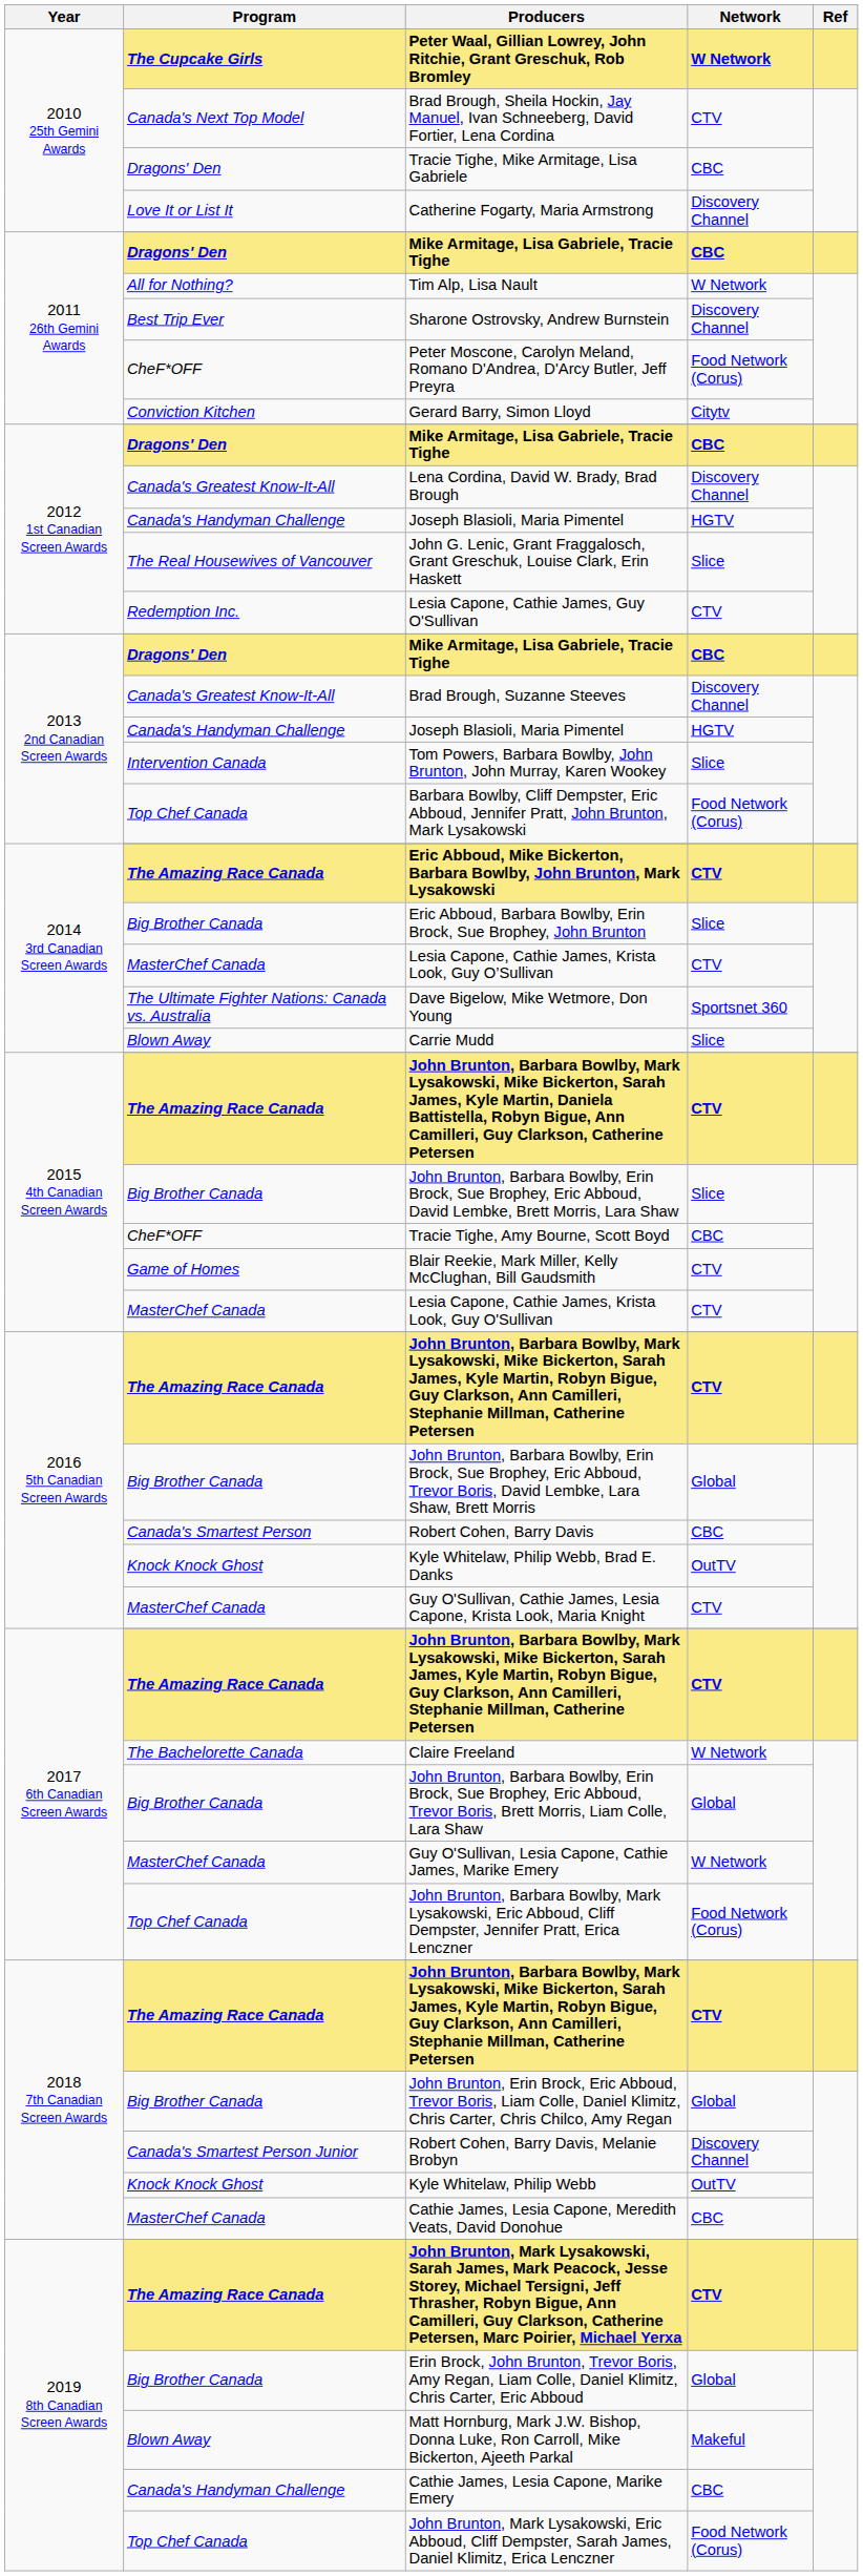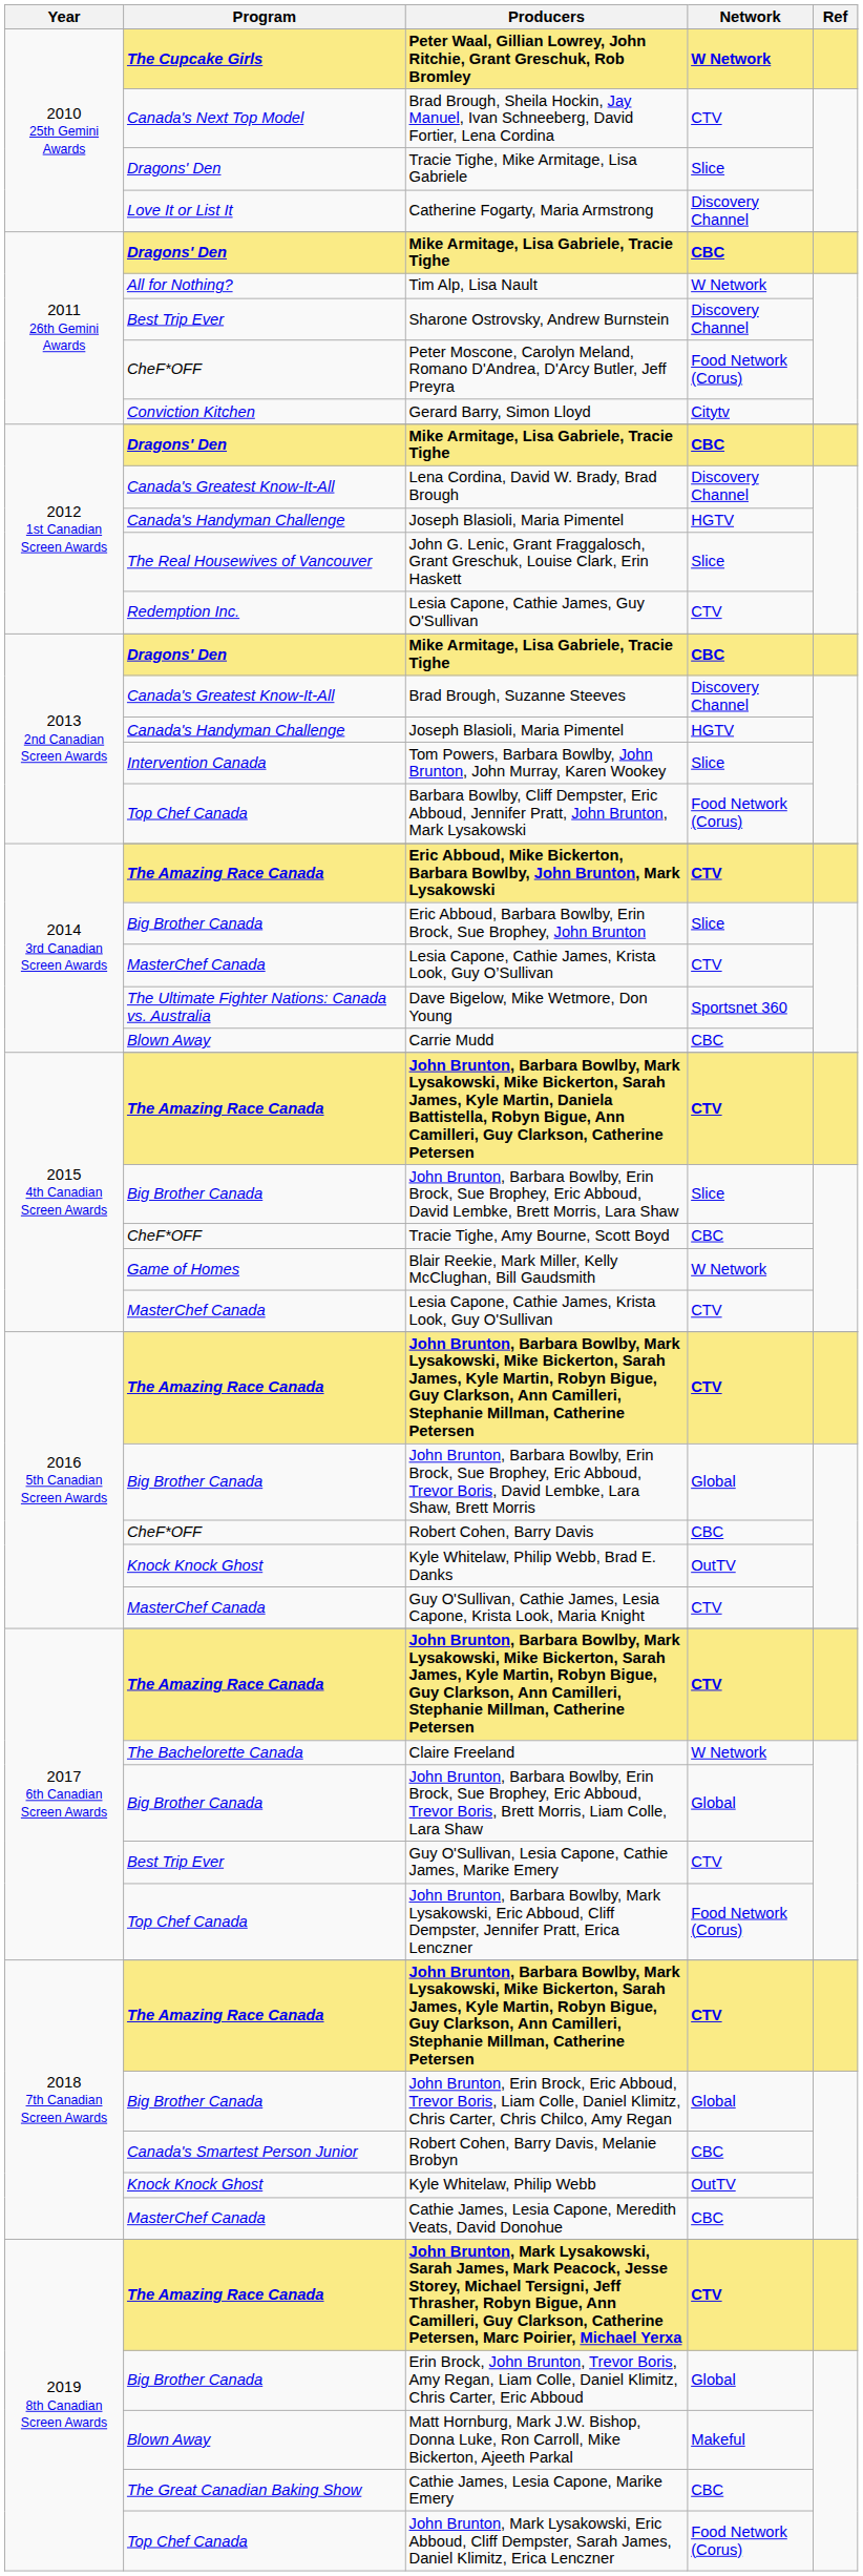Tracie Tighe, Mike Armitage, Lisa Gabriele | Network: CBC -> Slice
Carrie Mudd | Network: Slice -> CBC
Blair Reekie, Mark Miller, Kelly McClughan, Bill Gaudsmith | Network: CTV -> W Network
Robert Cohen, Barry Davis | Program: Canada's Smartest Person -> CheF*OFF
Guy O'Sullivan, Lesia Capone, Cathie James, Marike Emery | Program: MasterChef Canada -> Best Trip Ever
Guy O'Sullivan, Lesia Capone, Cathie James, Marike Emery | Network: W Network -> CTV
Robert Cohen, Barry Davis, Melanie Brobyn | Network: Discovery Channel -> CBC
Cathie James, Lesia Capone, Marike Emery | Program: Canada's Handyman Challenge -> The Great Canadian Baking Show
